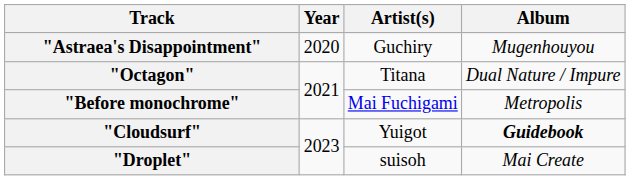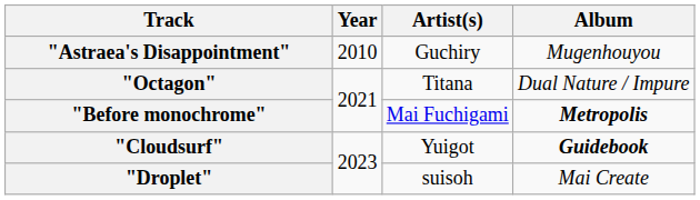"Astraea's Disappointment" | Year: 2020 -> 2010
"Before monochrome" | Album: normal -> bold
